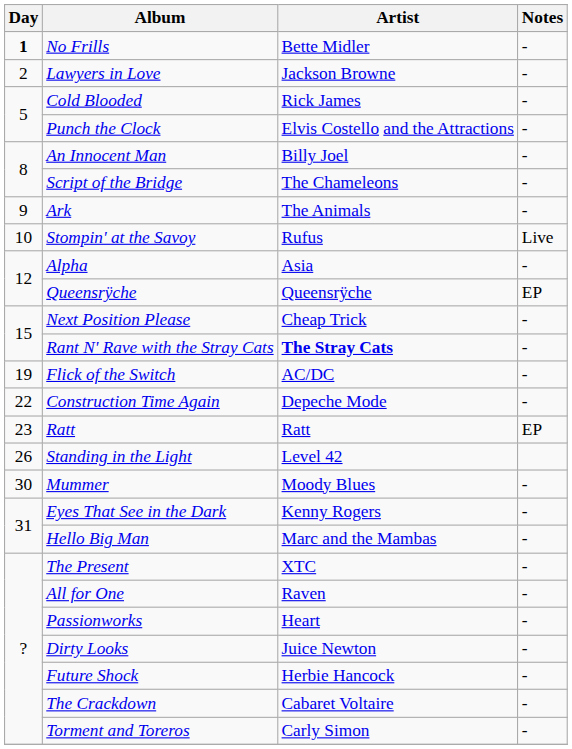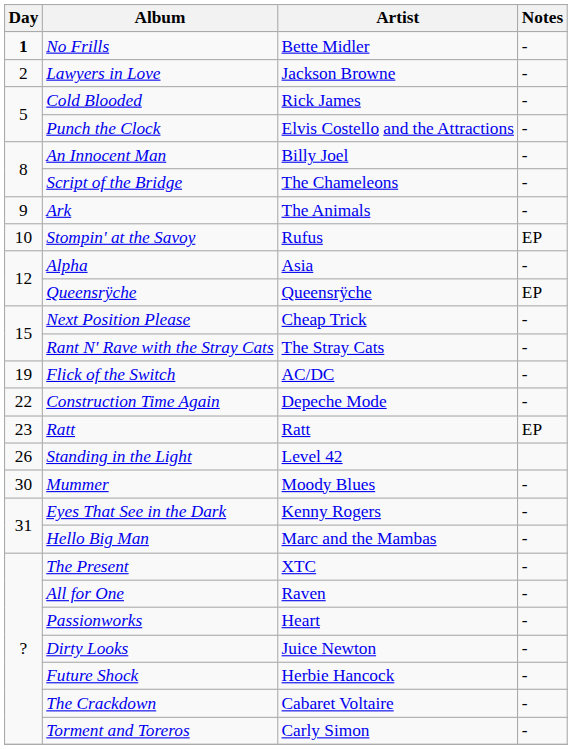Stompin' at the Savoy | Notes: Live -> EP
Rant N' Rave with the Stray Cats | Artist: bold -> normal
